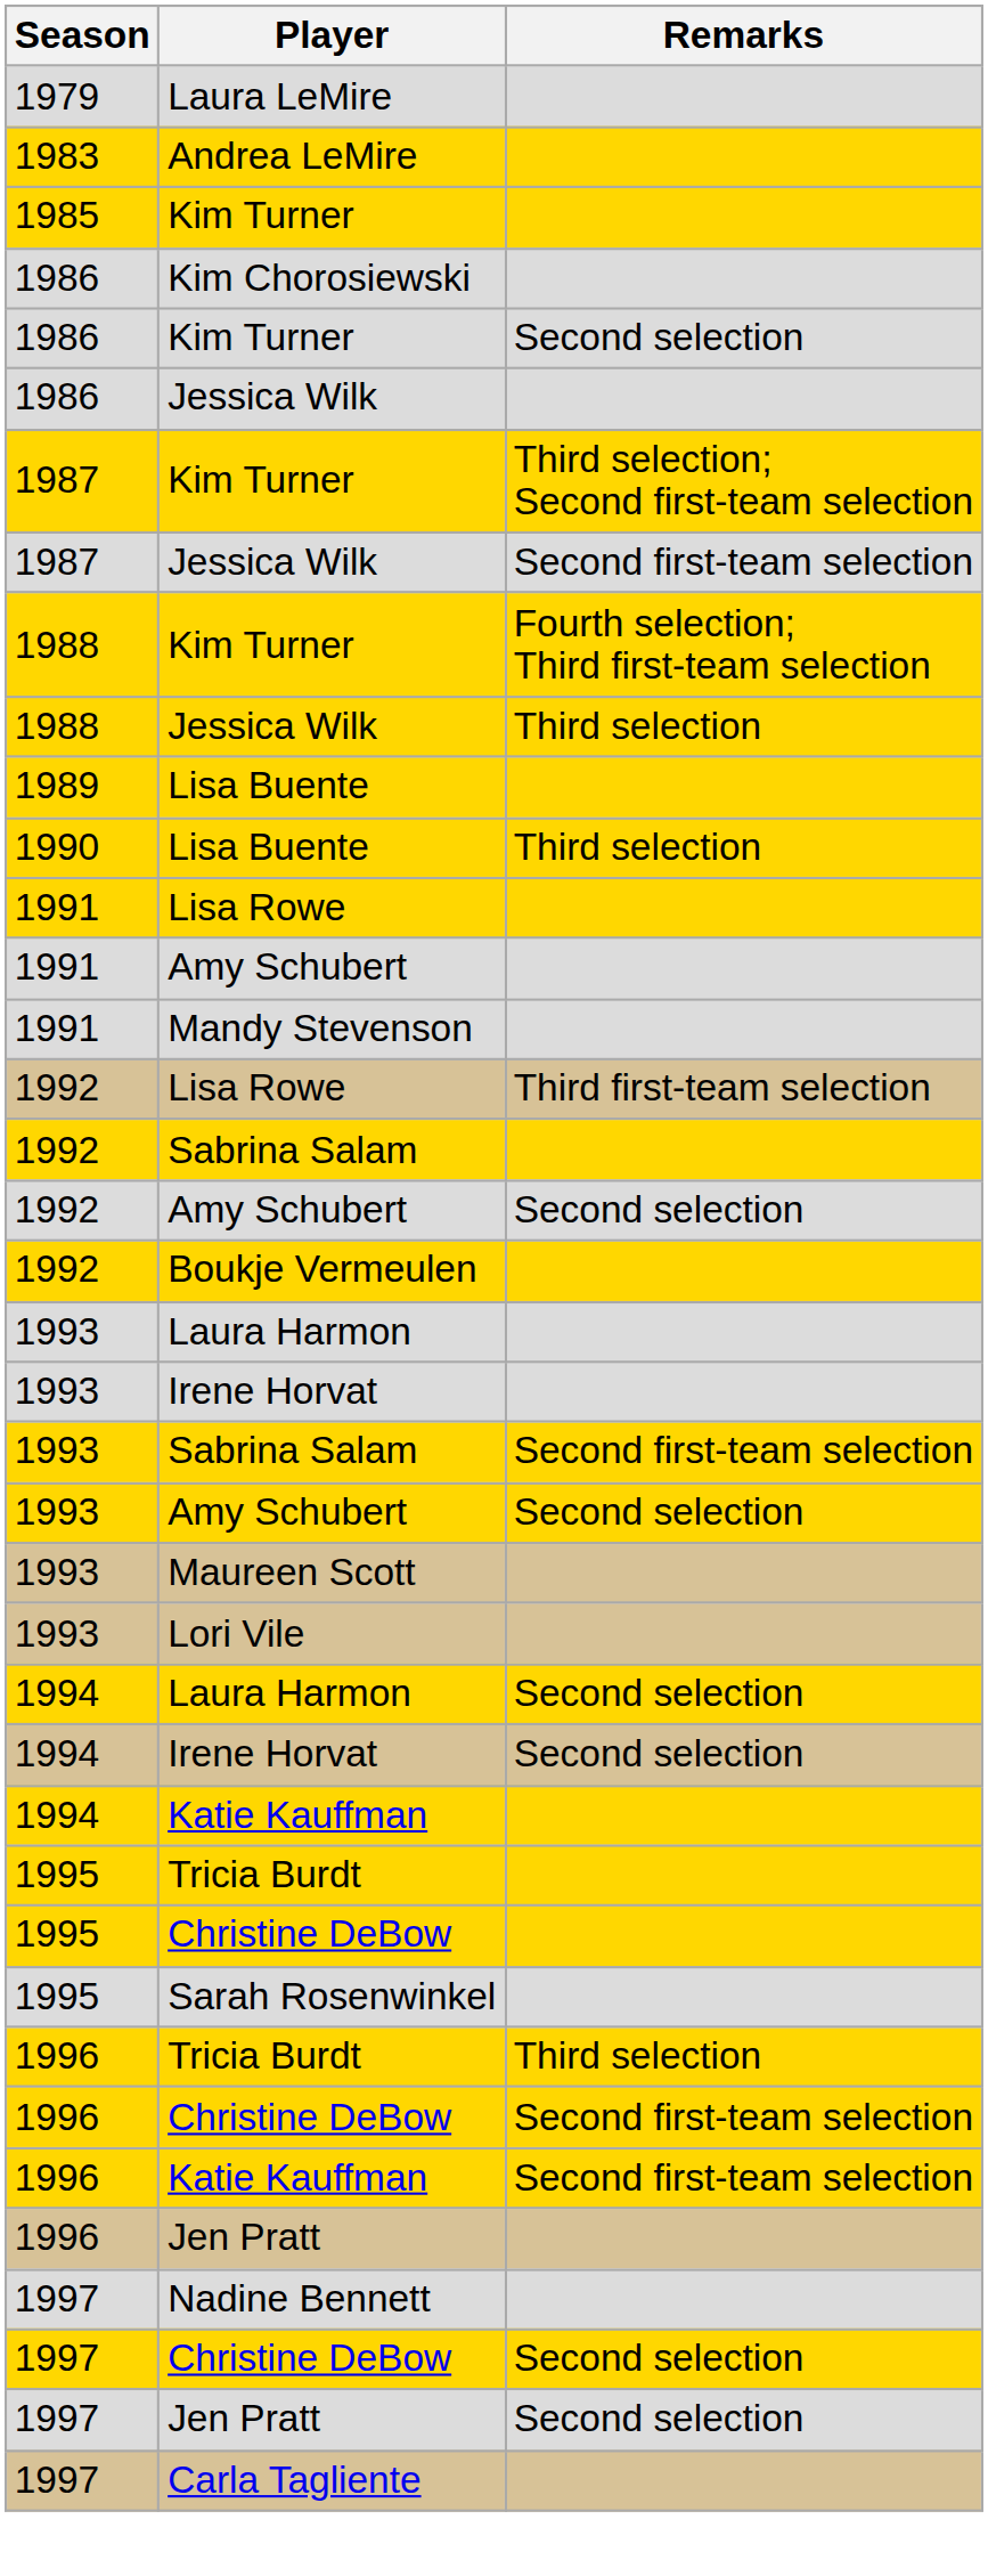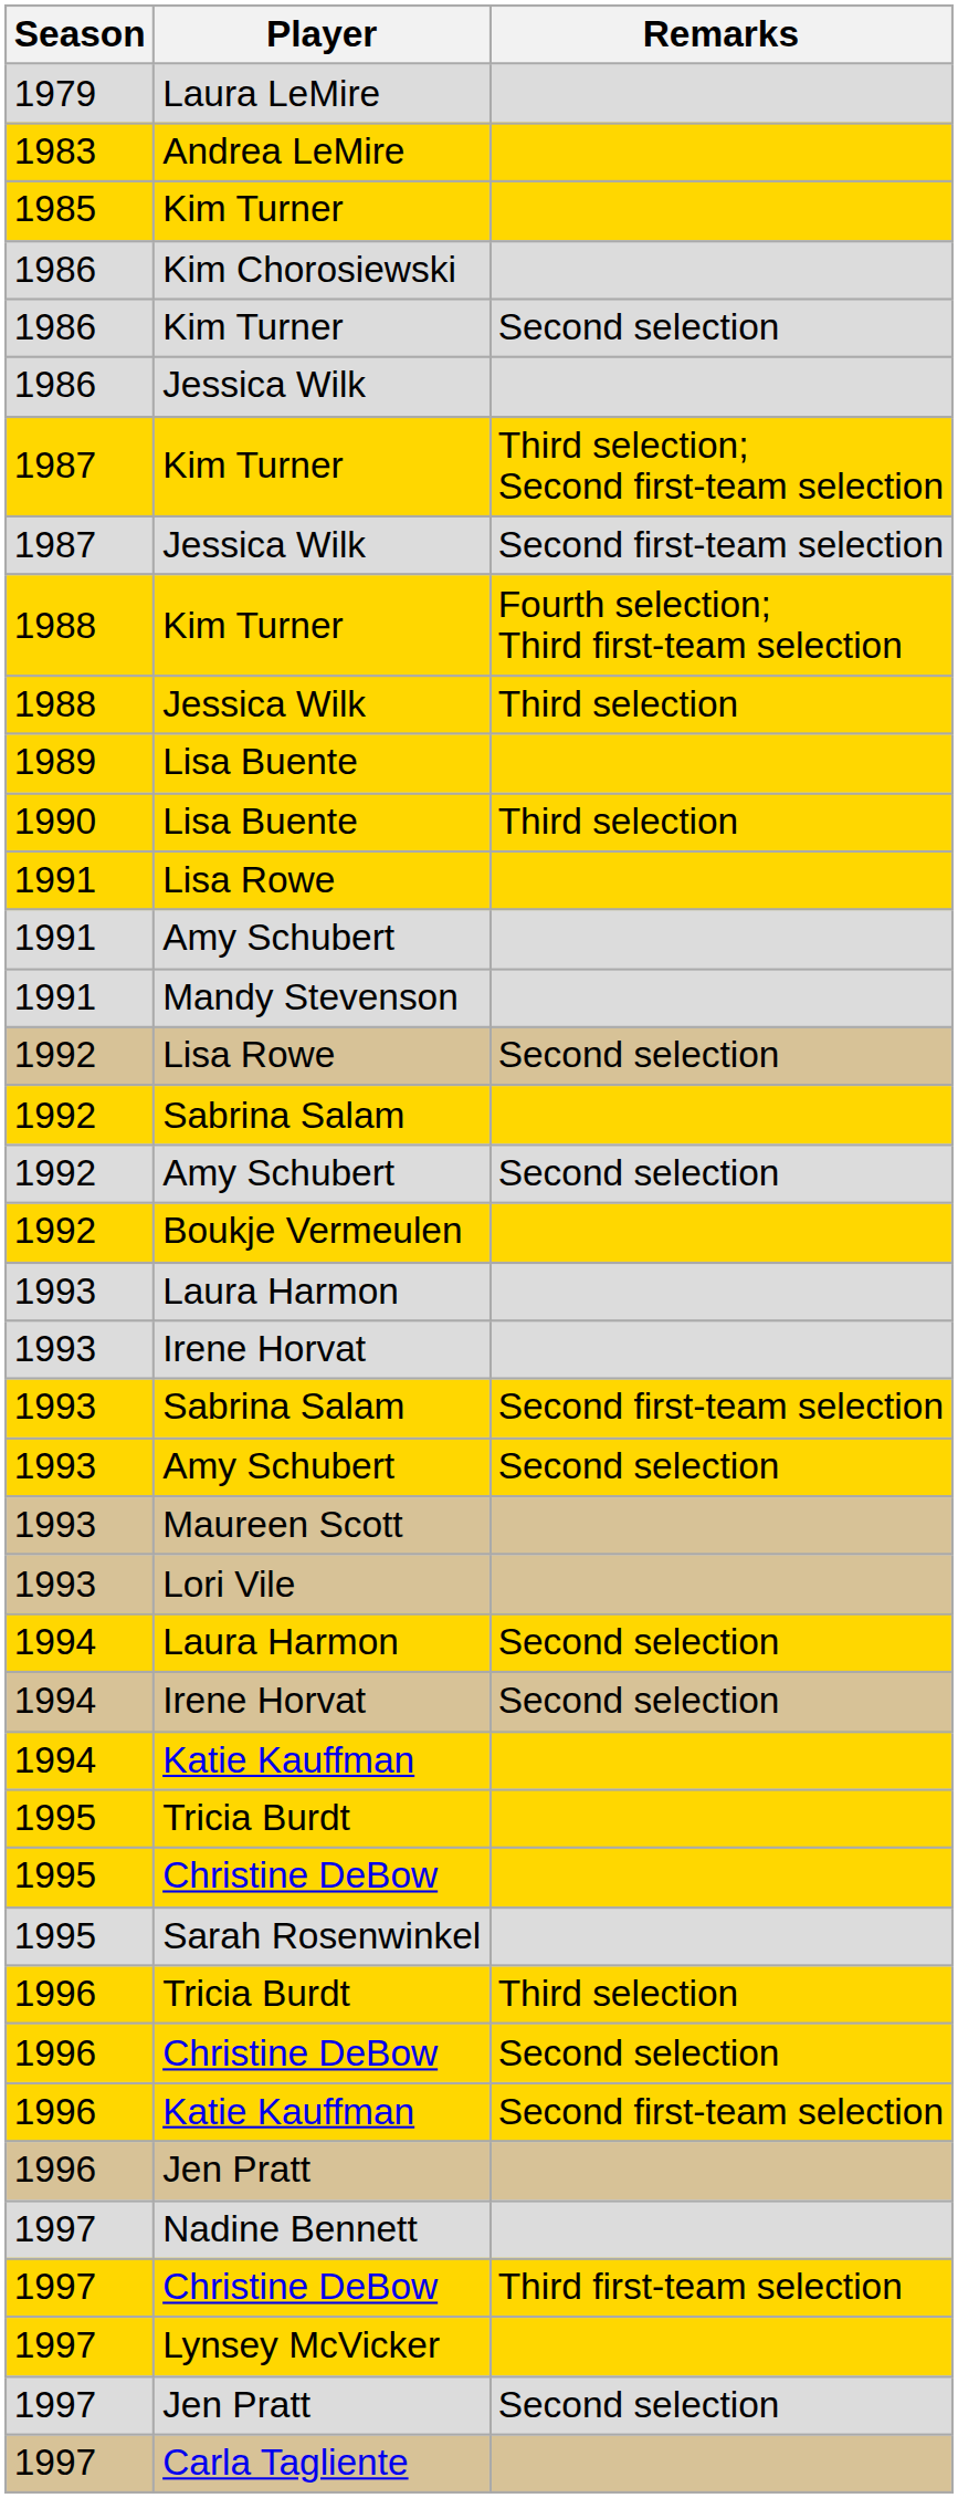1992 / Lisa Rowe | Remarks: Third first-team selection -> Second selection
1996 / Christine DeBow | Remarks: Second first-team selection -> Second selection
1997 / Christine DeBow | Remarks: Second selection -> Third first-team selection
+ row: 1997 | Lynsey McVicker
